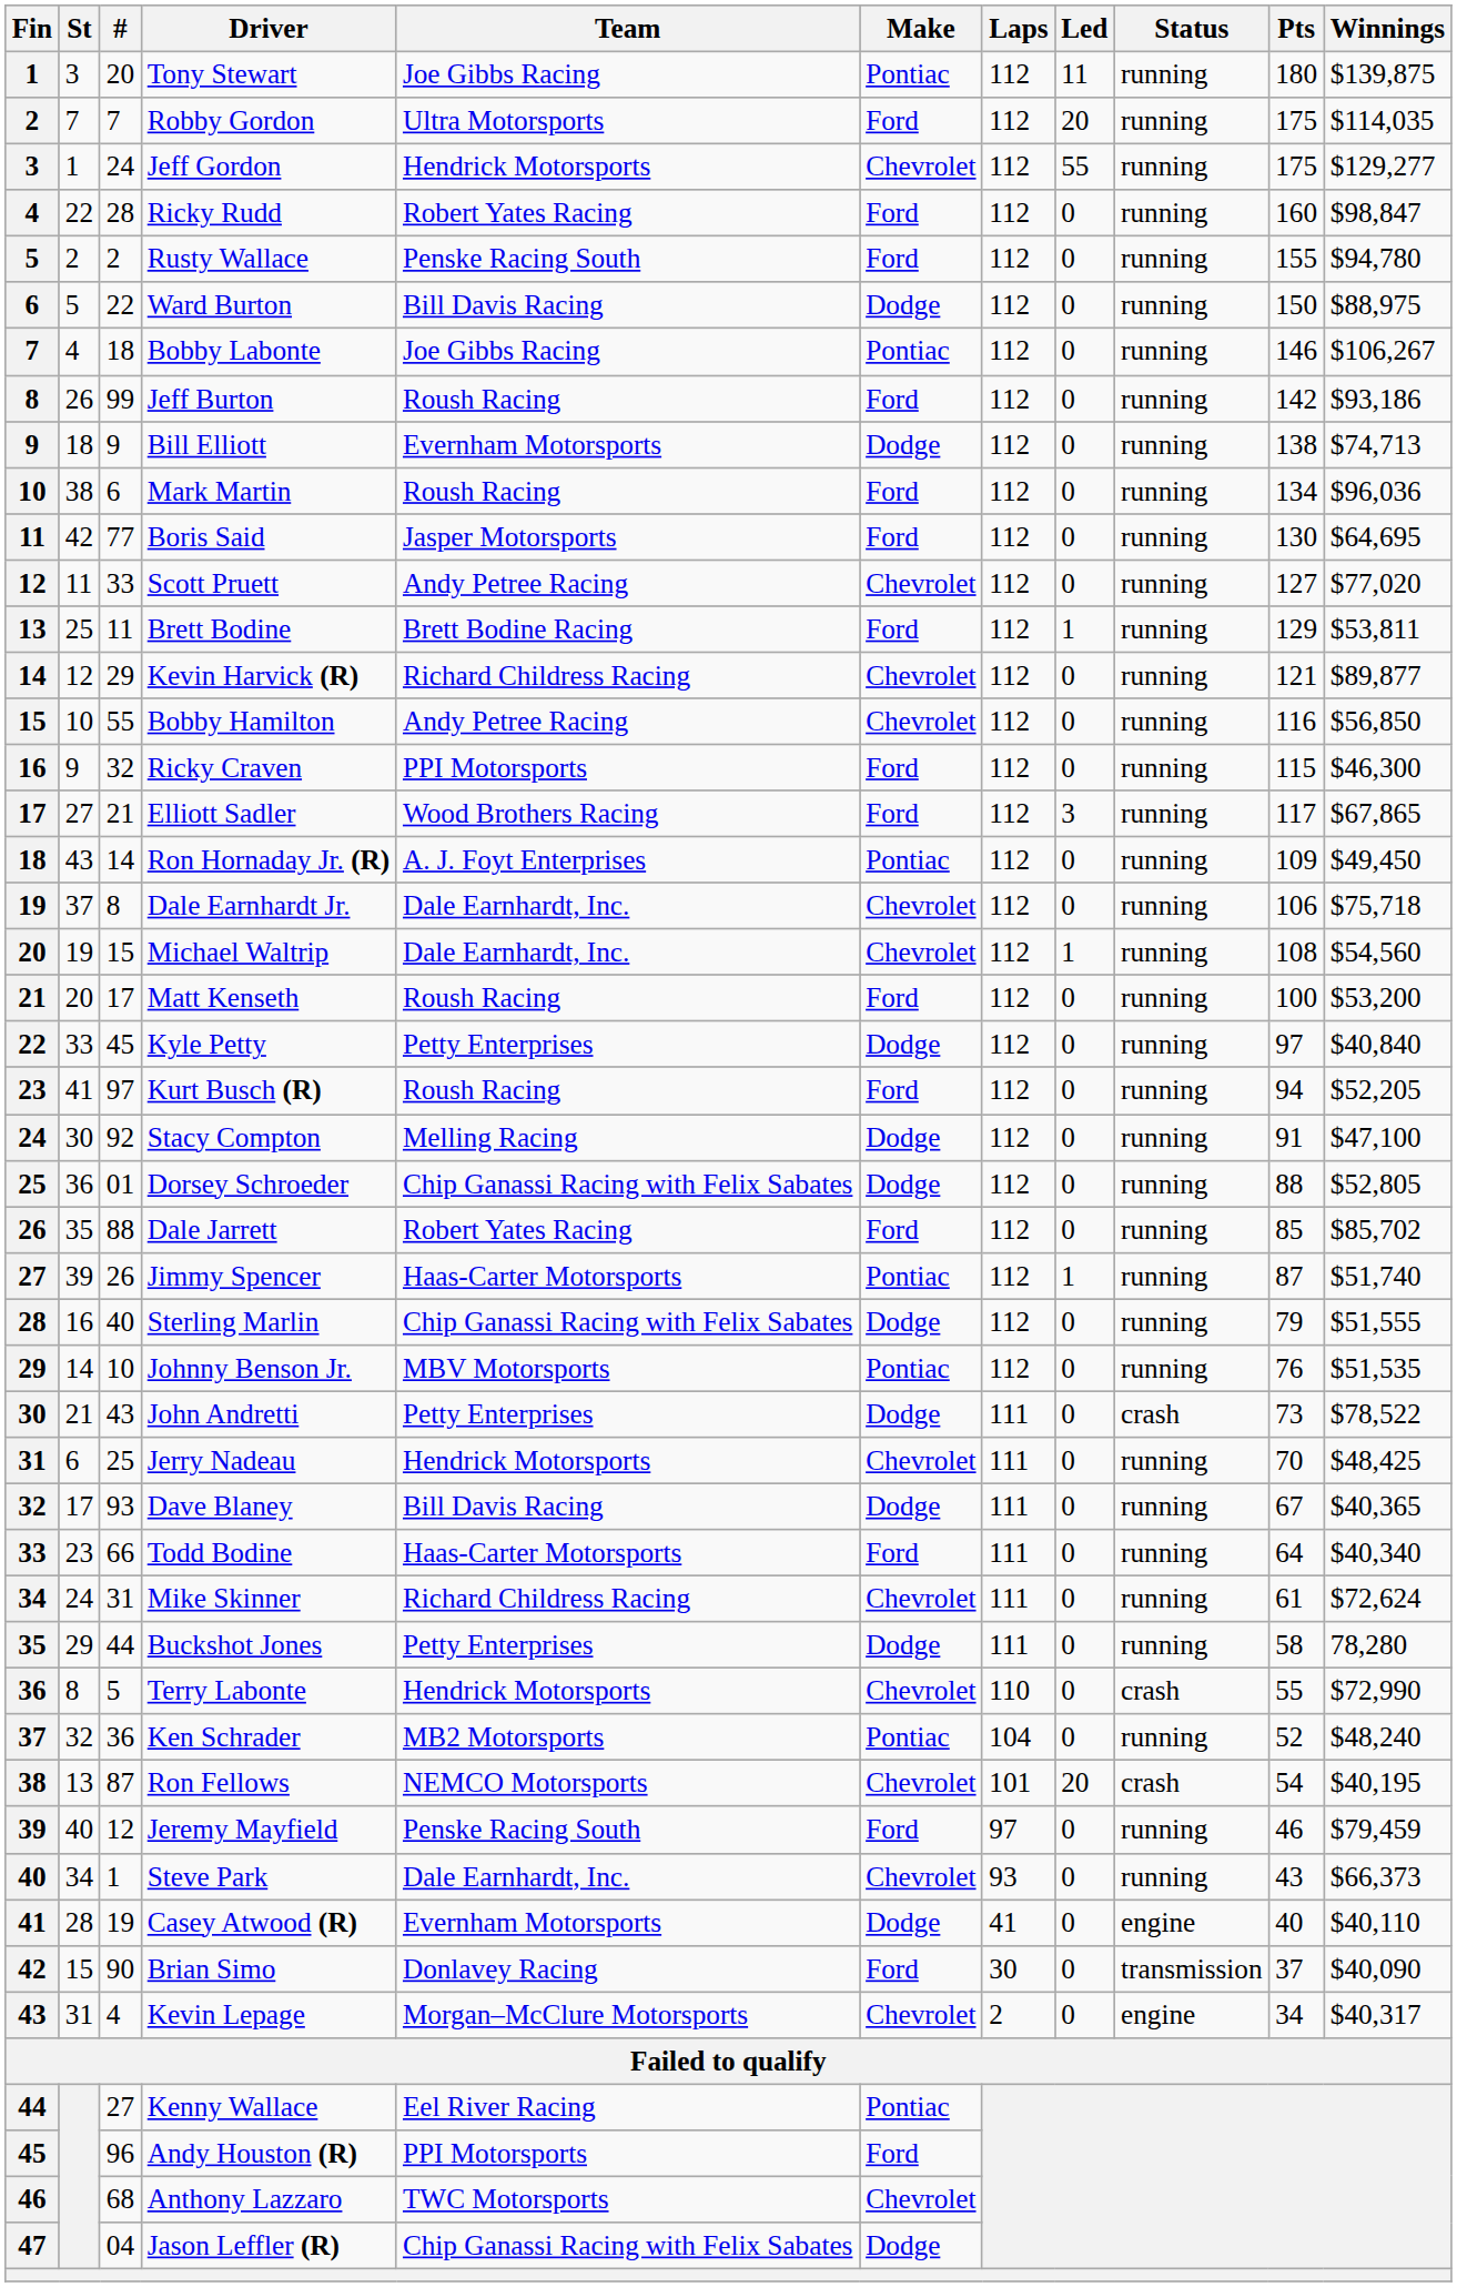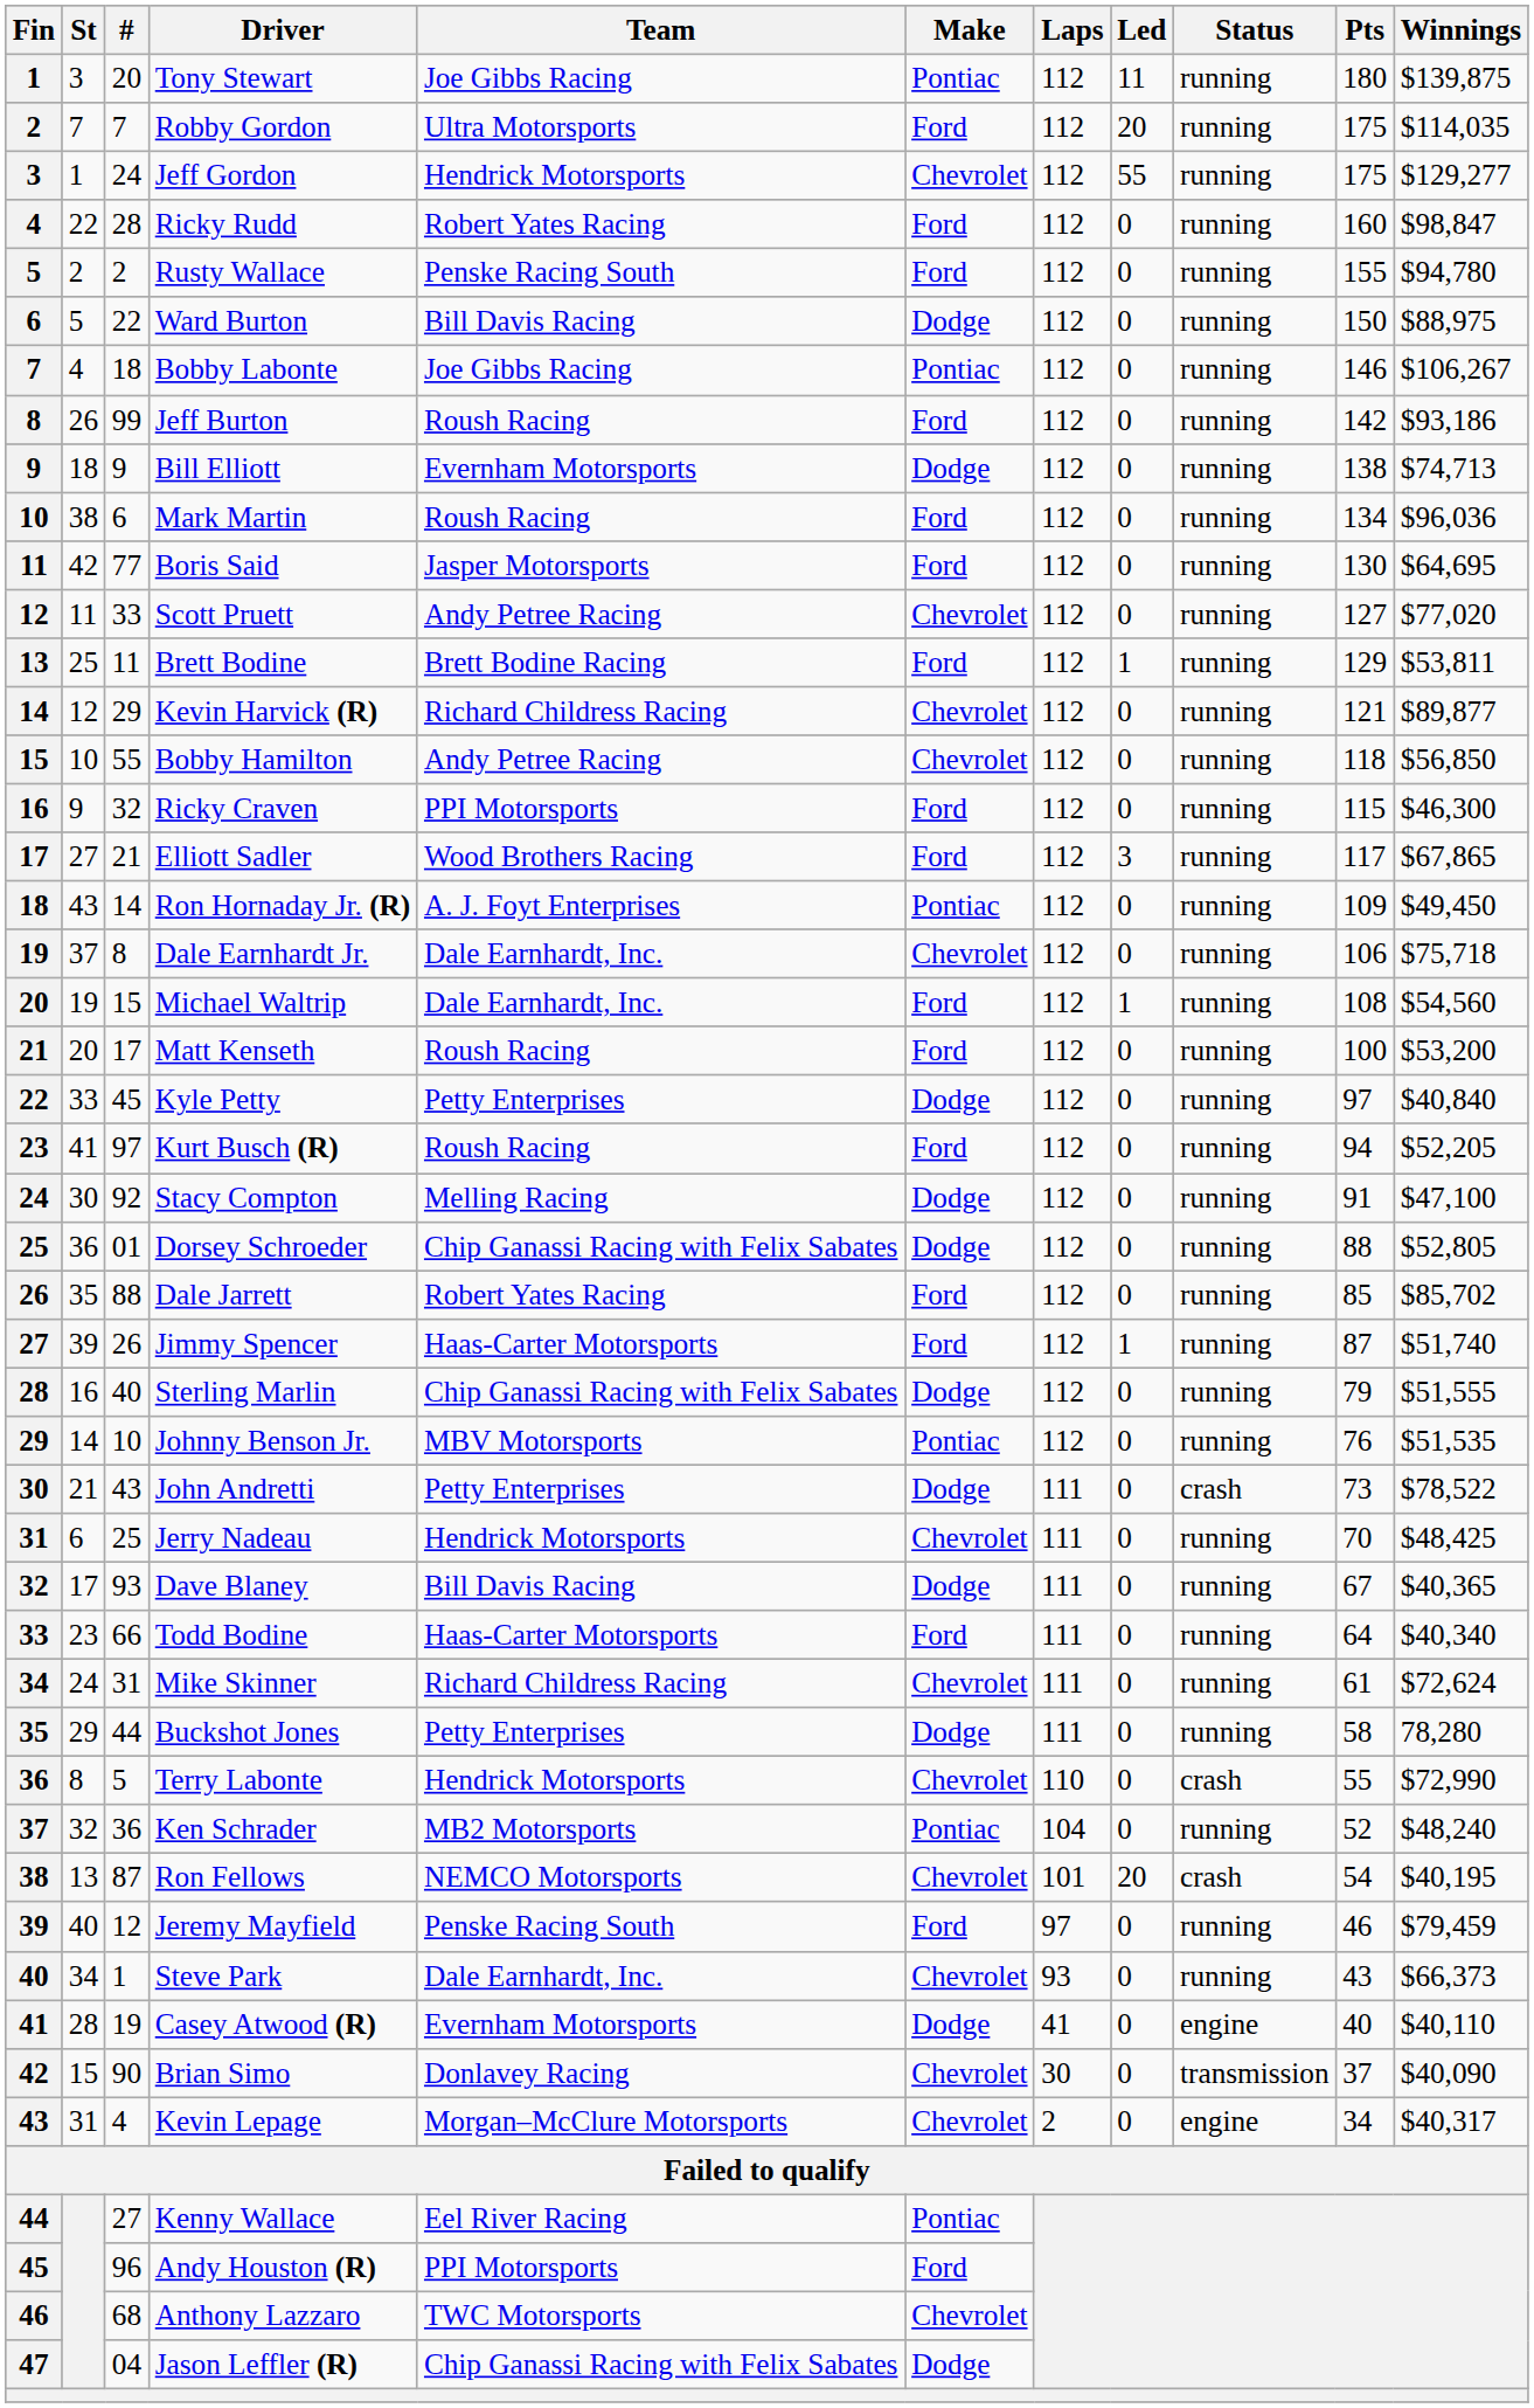Bobby Hamilton | Pts: 116 -> 118
Michael Waltrip | Make: Chevrolet -> Ford
Jimmy Spencer | Make: Pontiac -> Ford
Brian Simo | Make: Ford -> Chevrolet
